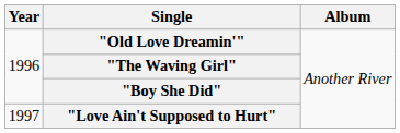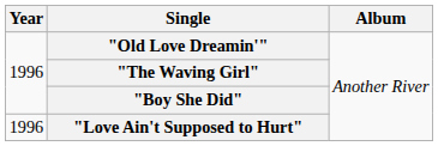"Love Ain't Supposed to Hurt" | Year: 1997 -> 1996
